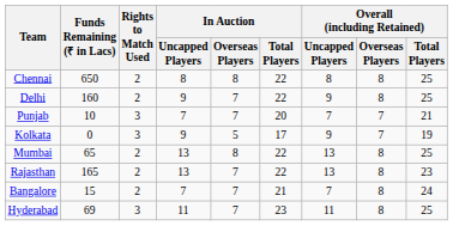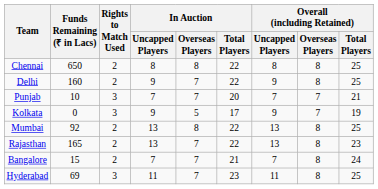Mumbai | Funds Remaining (₹ in Lacs): 65 -> 92
